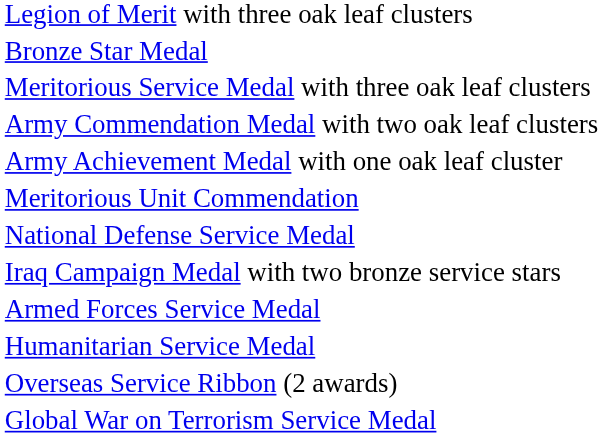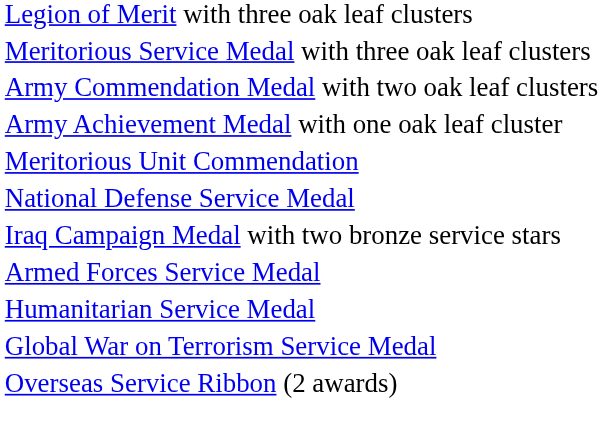- row: Bronze Star Medal
rows swapped: Global War on Terrorism Service Medal <-> Overseas Service Ribbon (2 awards)
